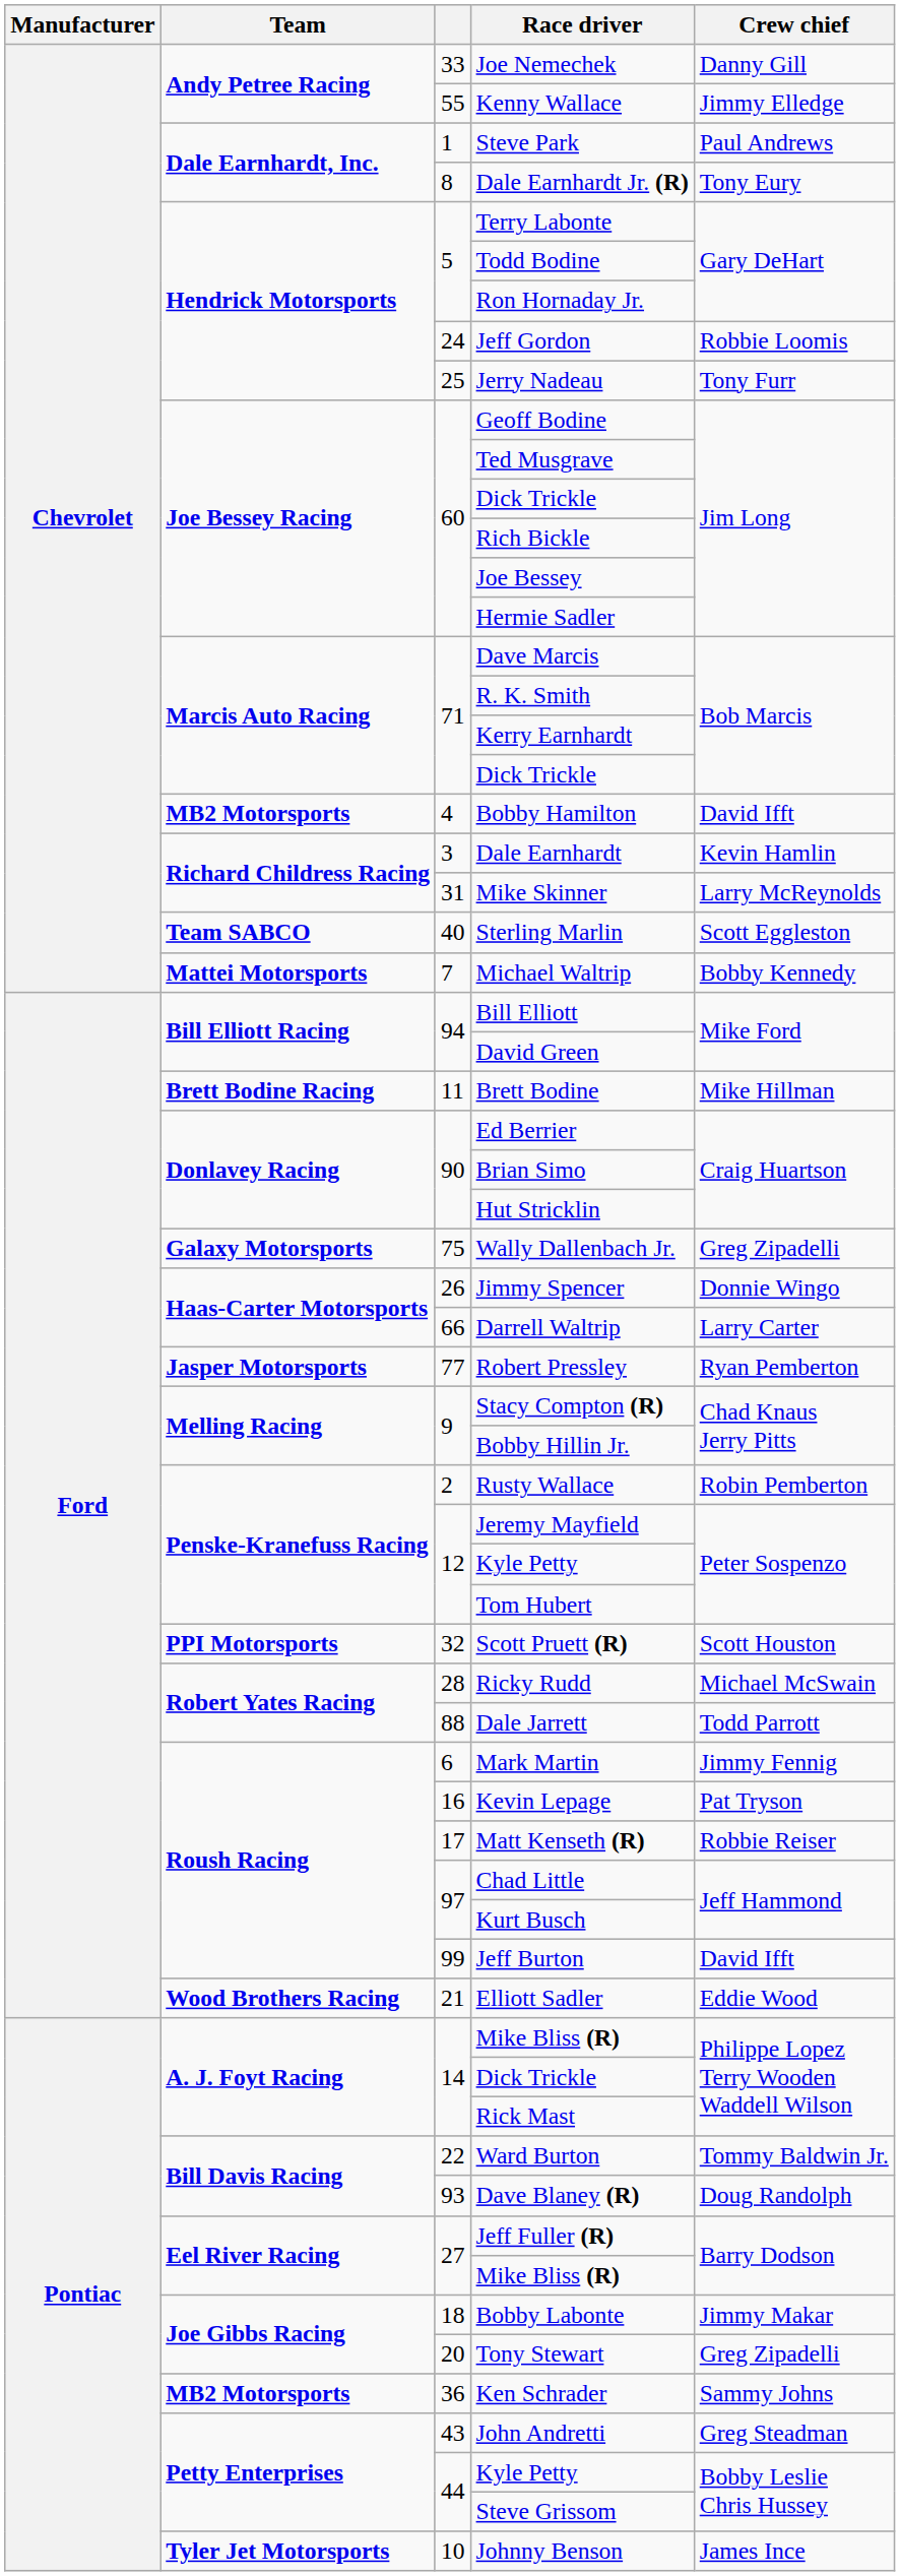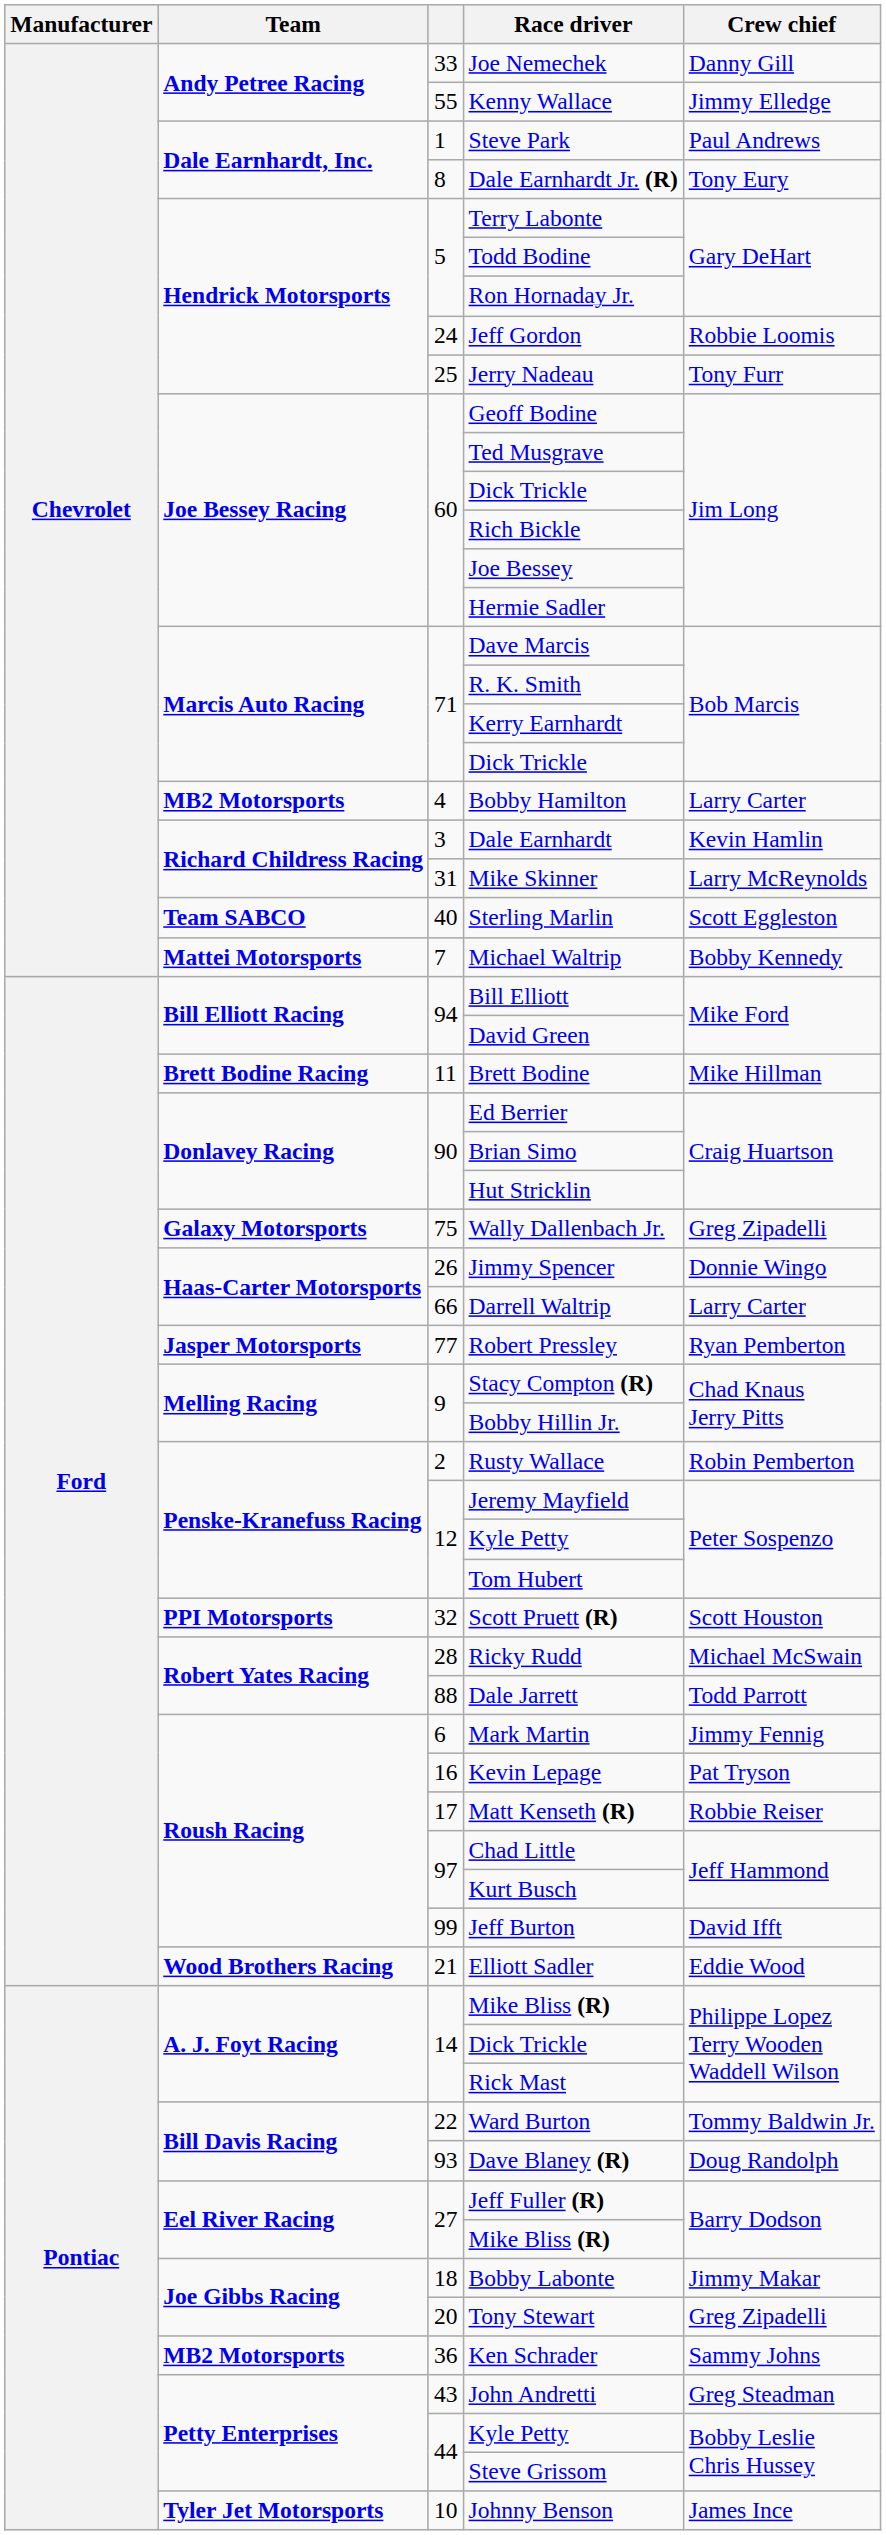Bobby Hamilton | Crew chief: David Ifft -> Larry Carter
